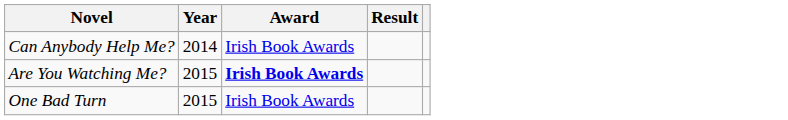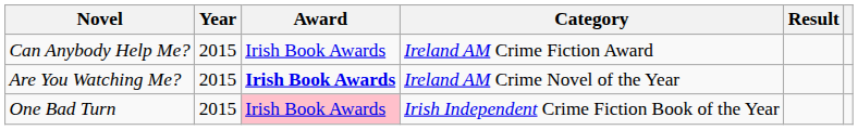+ column: Category | Ireland AM Crime Fiction Award | Ireland AM Crime Novel of the Year | Irish Independent Crime Fiction Book of the Year
Can Anybody Help Me? | Year: 2014 -> 2015
One Bad Turn | Award: no background -> pink background
